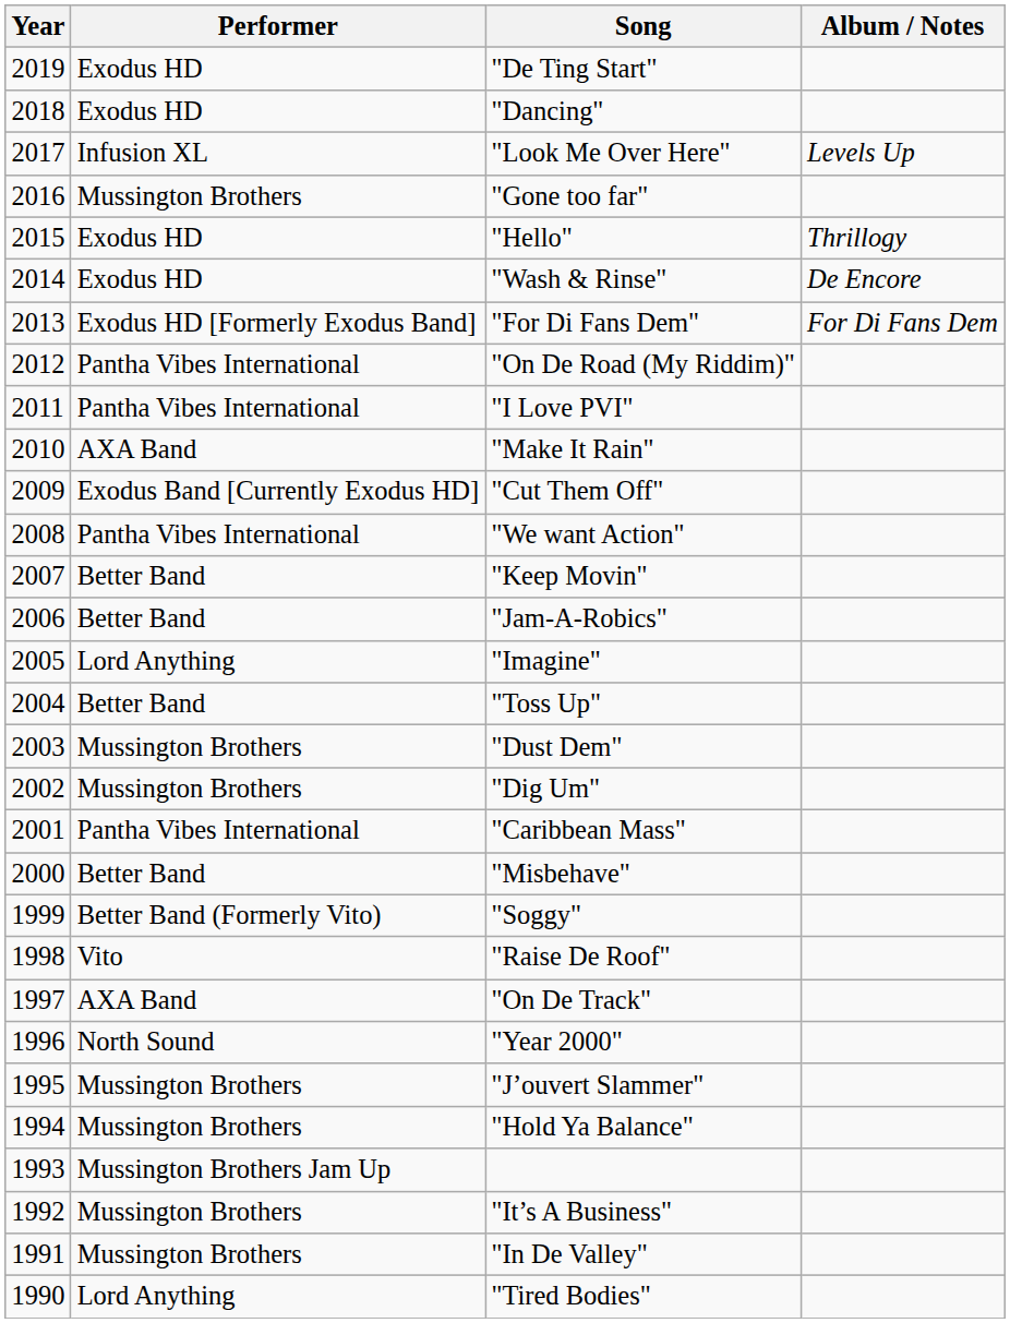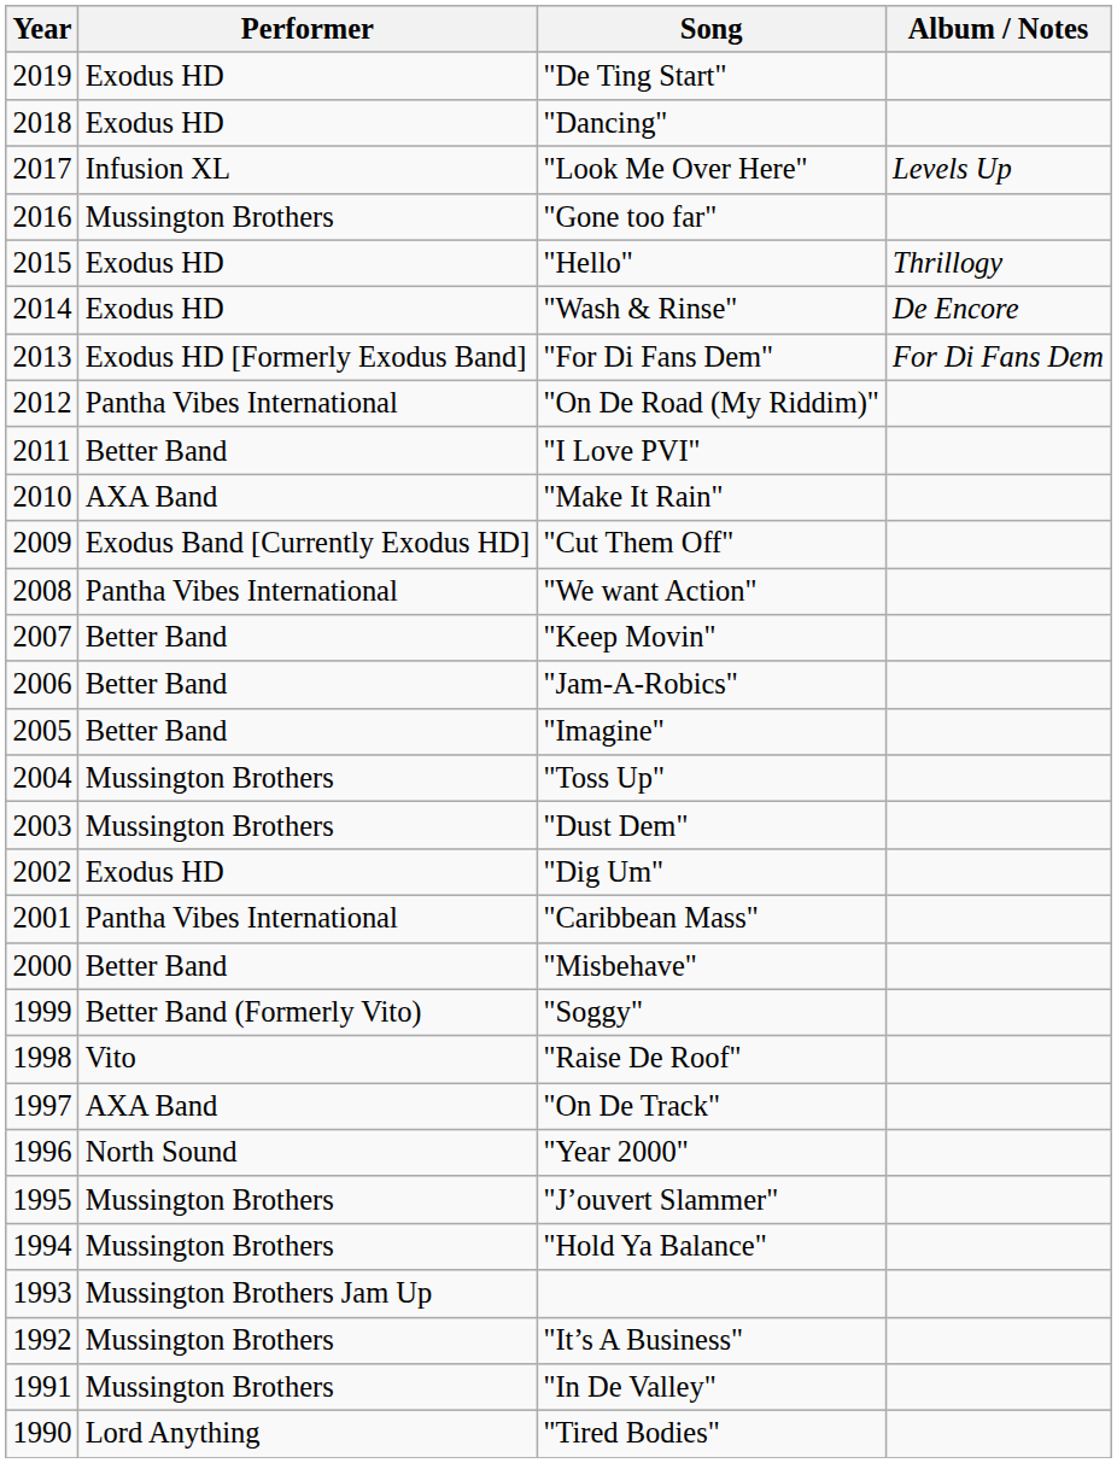"I Love PVI" | Performer: Pantha Vibes International -> Better Band
"Imagine" | Performer: Lord Anything -> Better Band
"Toss Up" | Performer: Better Band -> Mussington Brothers
"Dig Um" | Performer: Mussington Brothers -> Exodus HD
